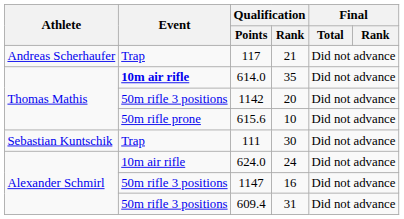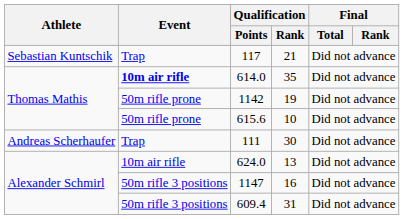117 | Athlete: Andreas Scherhaufer -> Sebastian Kuntschik
1142 | Event: 50m rifle 3 positions -> 50m rifle prone
1142 | Qualification / Rank: 20 -> 19
111 | Athlete: Sebastian Kuntschik -> Andreas Scherhaufer
624.0 | Qualification / Rank: 24 -> 13
